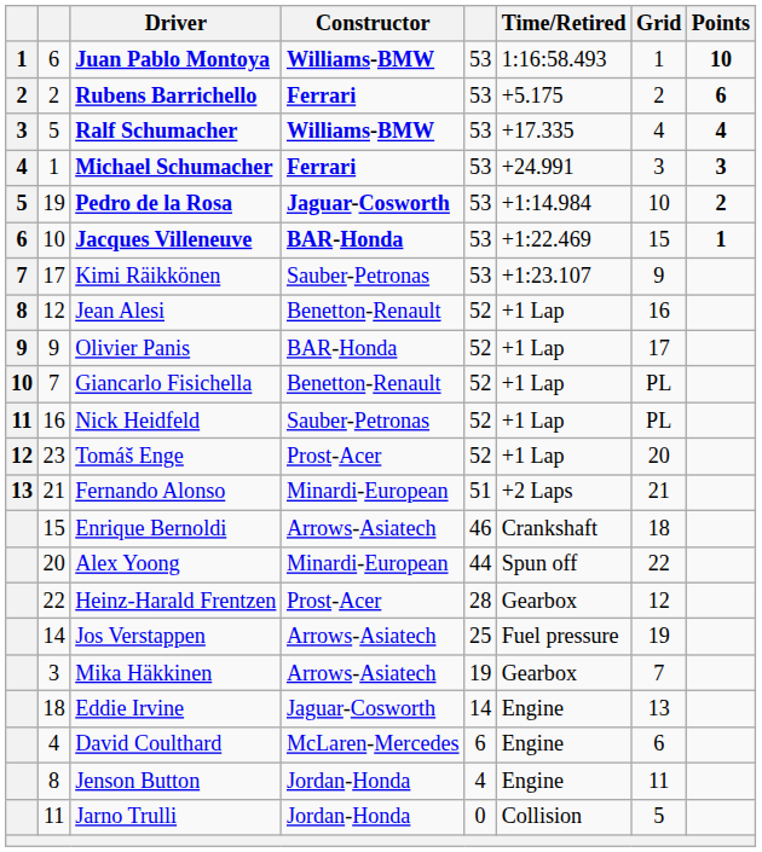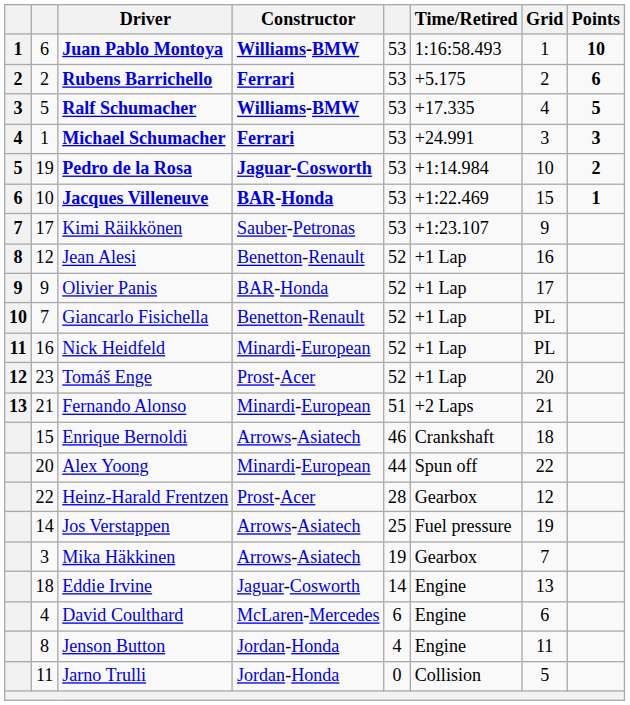Ralf Schumacher | Points: 4 -> 5
Nick Heidfeld | Constructor: Sauber-Petronas -> Minardi-European
